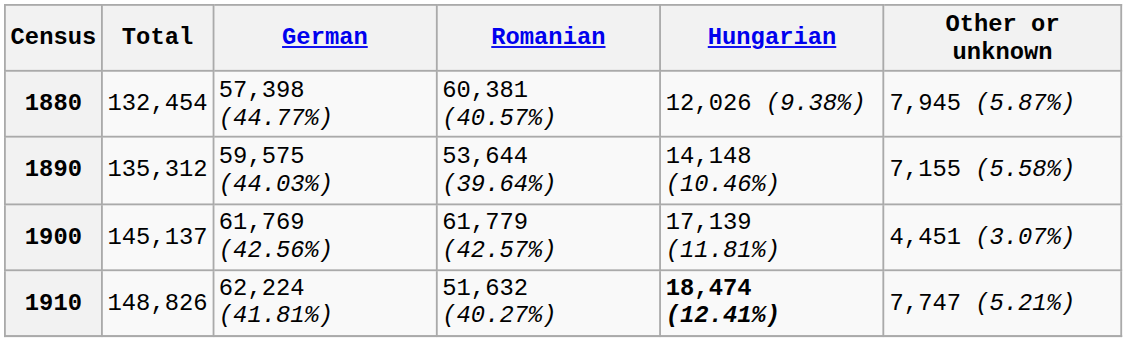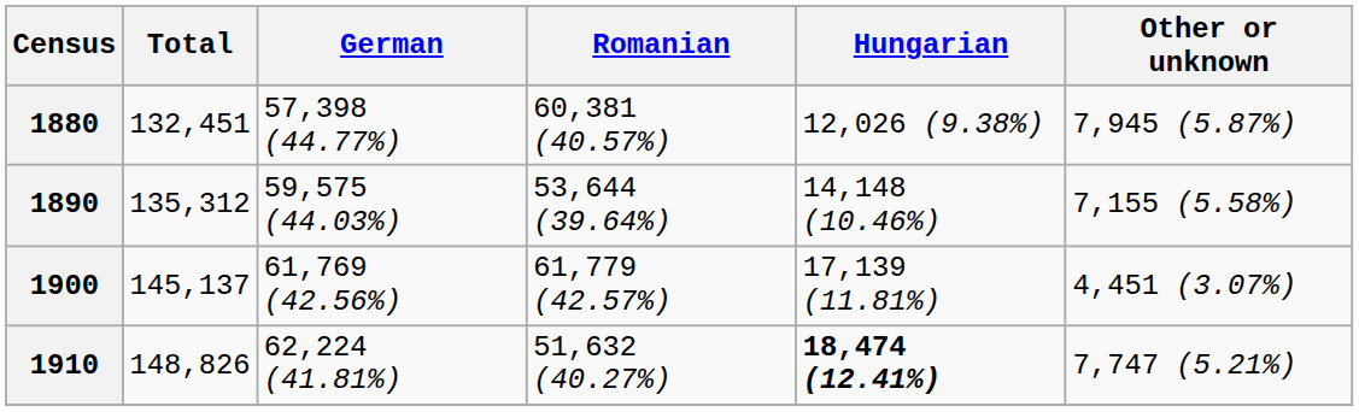1880 | Total: 132,454 -> 132,451
